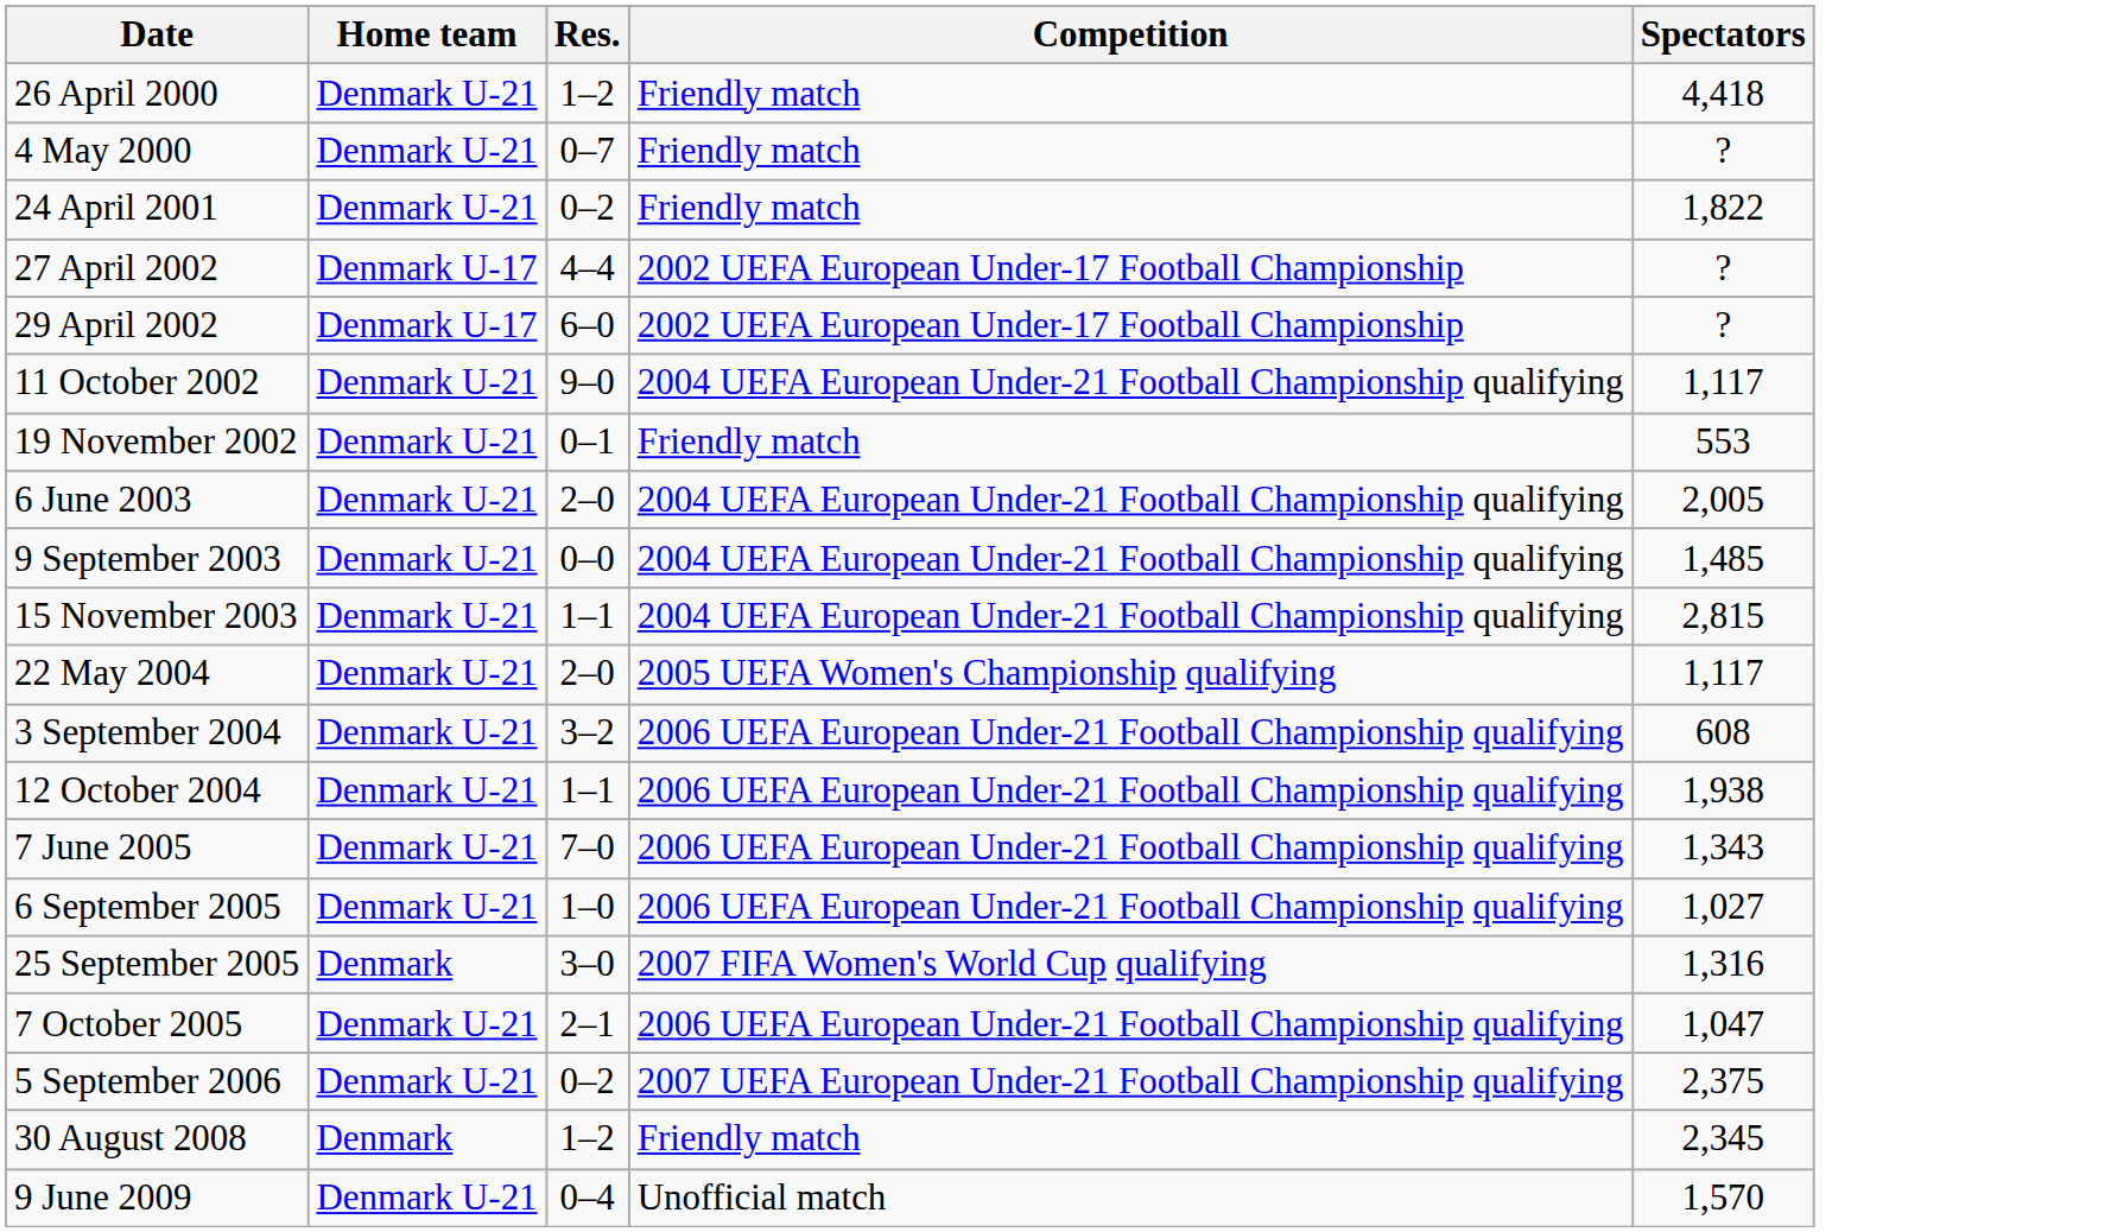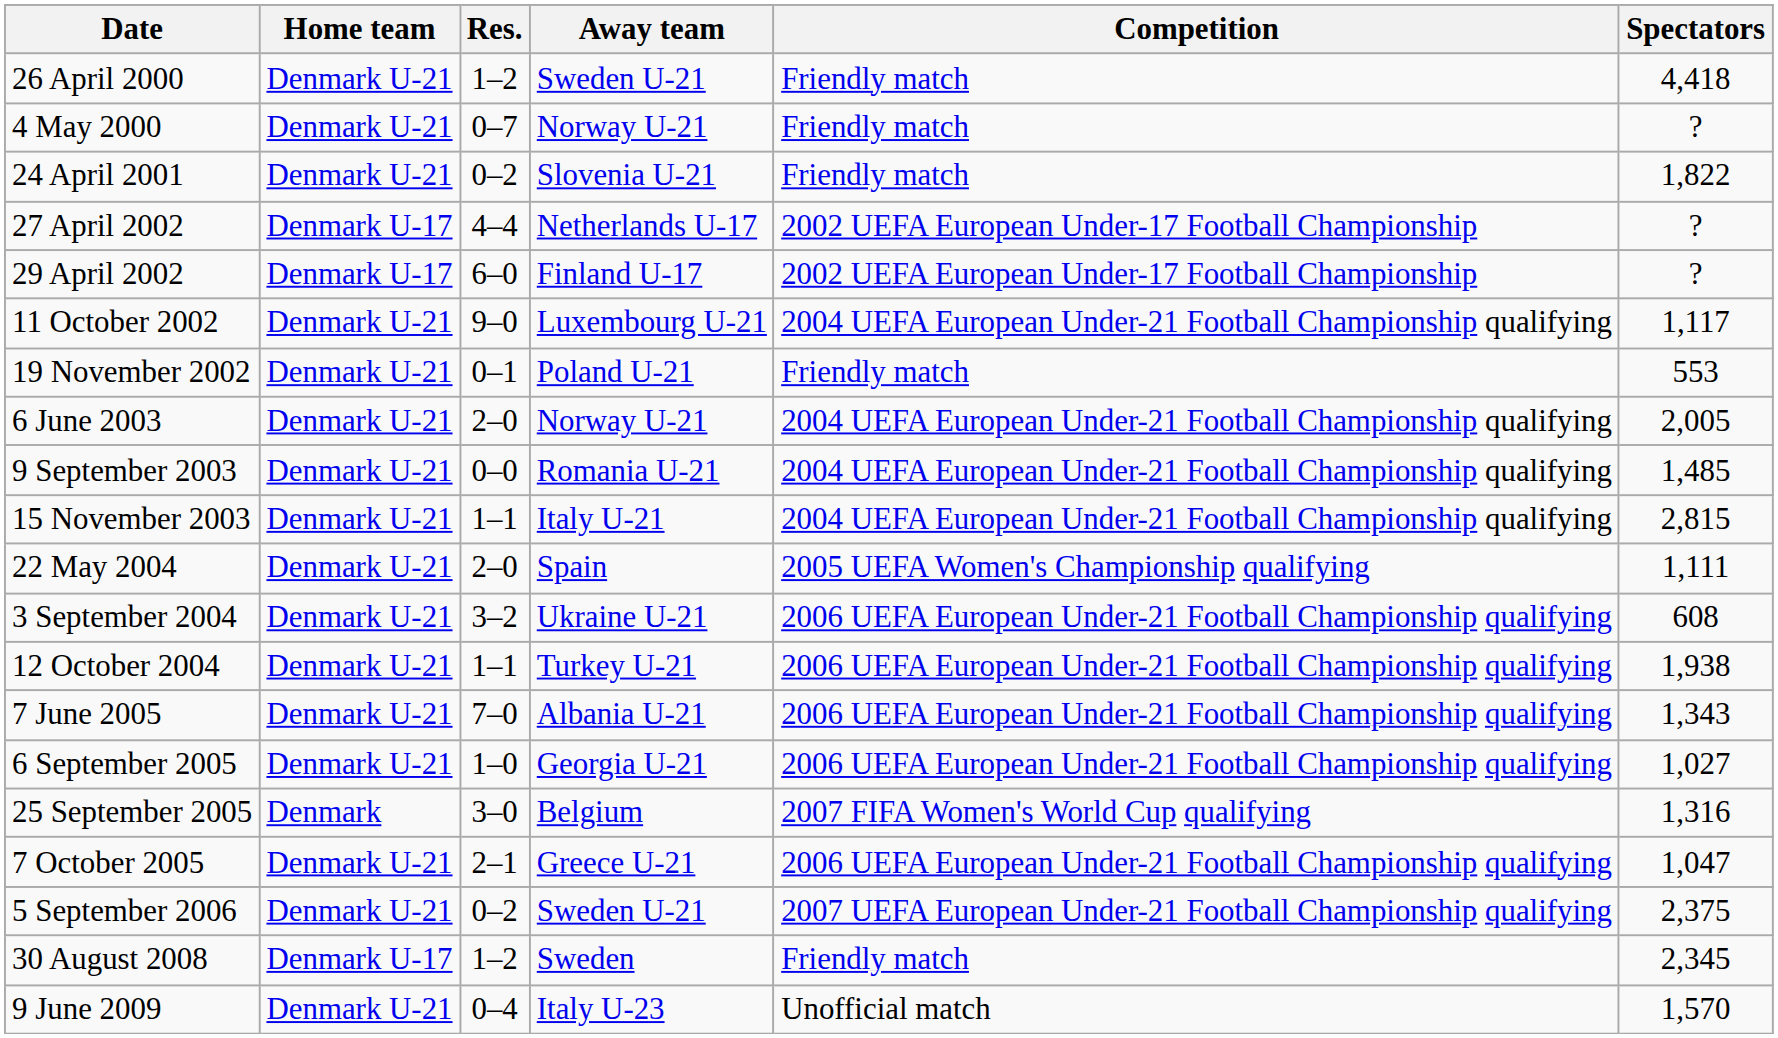+ column: Away team | Sweden U-21 | Norway U-21 | Slovenia U-21 | Netherlands U-17 | Finland U-17 | Luxembourg U-21 | Poland U-21 | Norway U-21 | Romania U-21 | Italy U-21 | Spain | Ukraine U-21 | Turkey U-21 | Albania U-21 | Georgia U-21 | Belgium | Greece U-21 | Sweden U-21 | Sweden | Italy U-23
22 May 2004 | Spectators: 1,117 -> 1,111
30 August 2008 | Home team: Denmark -> Denmark U-17
